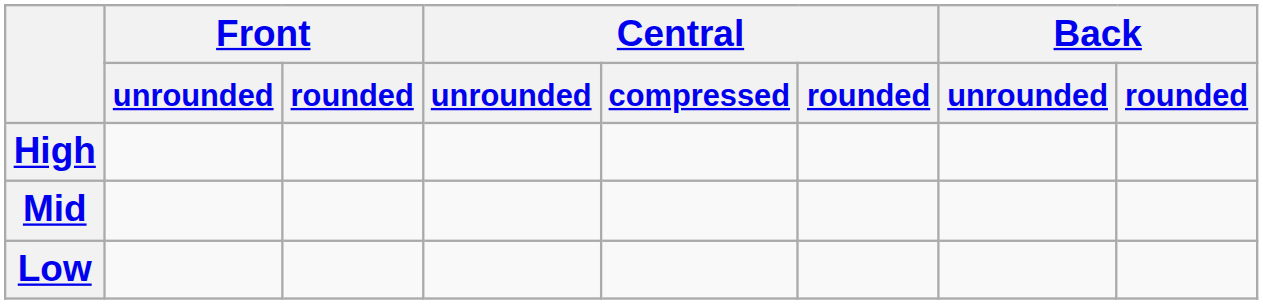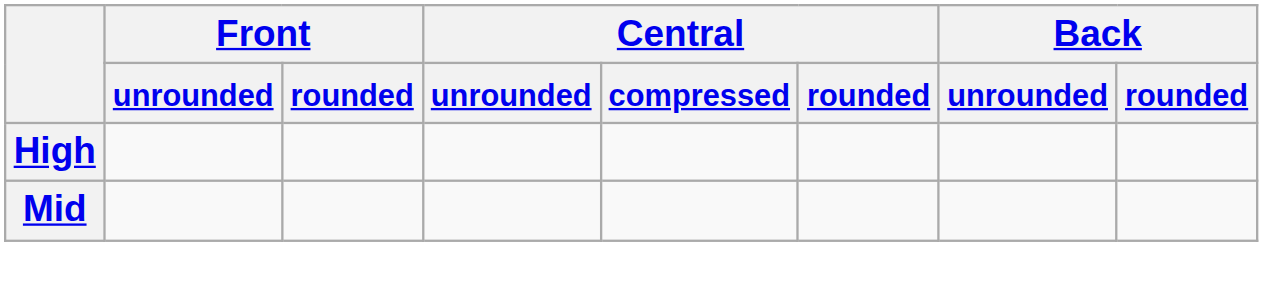- row: Low
